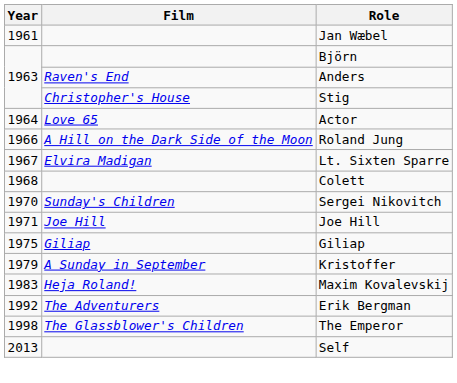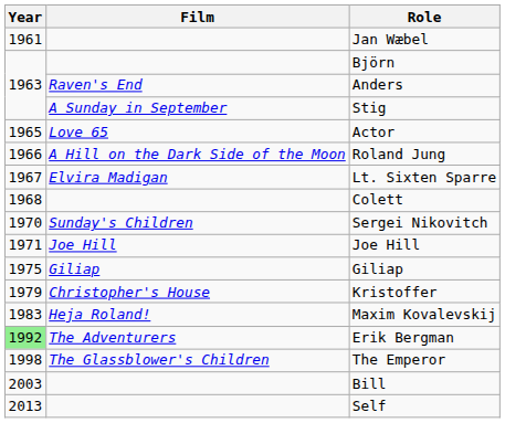Stig | Film: Christopher's House -> A Sunday in September
Actor | Year: 1964 -> 1965
Kristoffer | Film: A Sunday in September -> Christopher's House
Erik Bergman | Year: no background -> lightgreen background
+ row: 2003 | Bill
